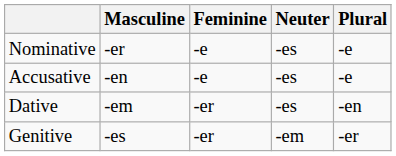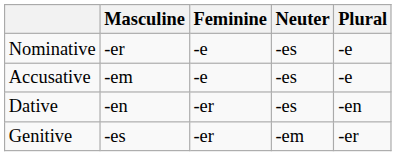Accusative | Masculine: -en -> -em
Dative | Masculine: -em -> -en
